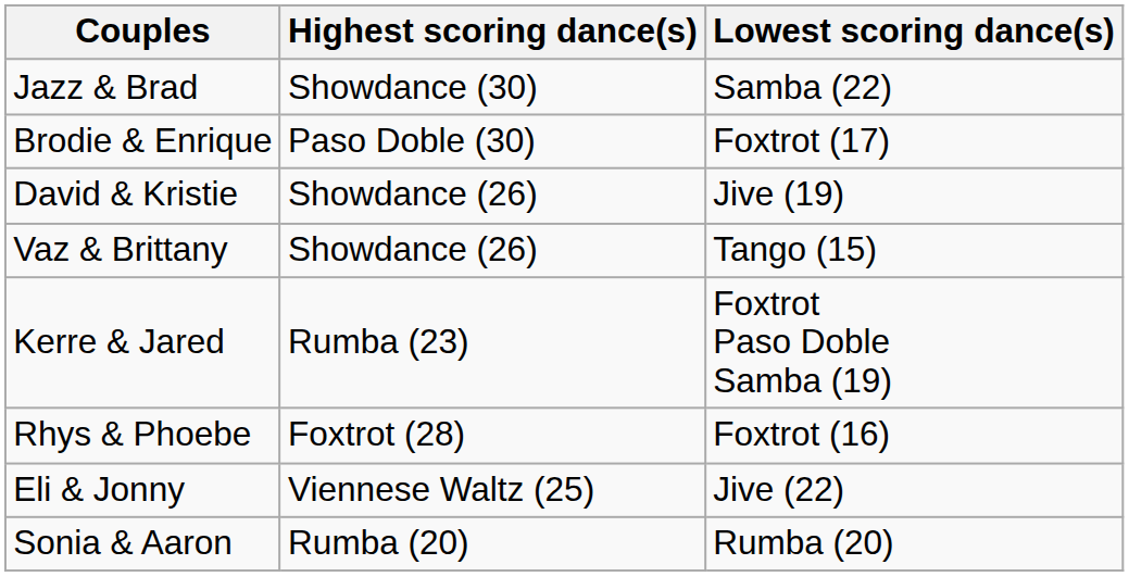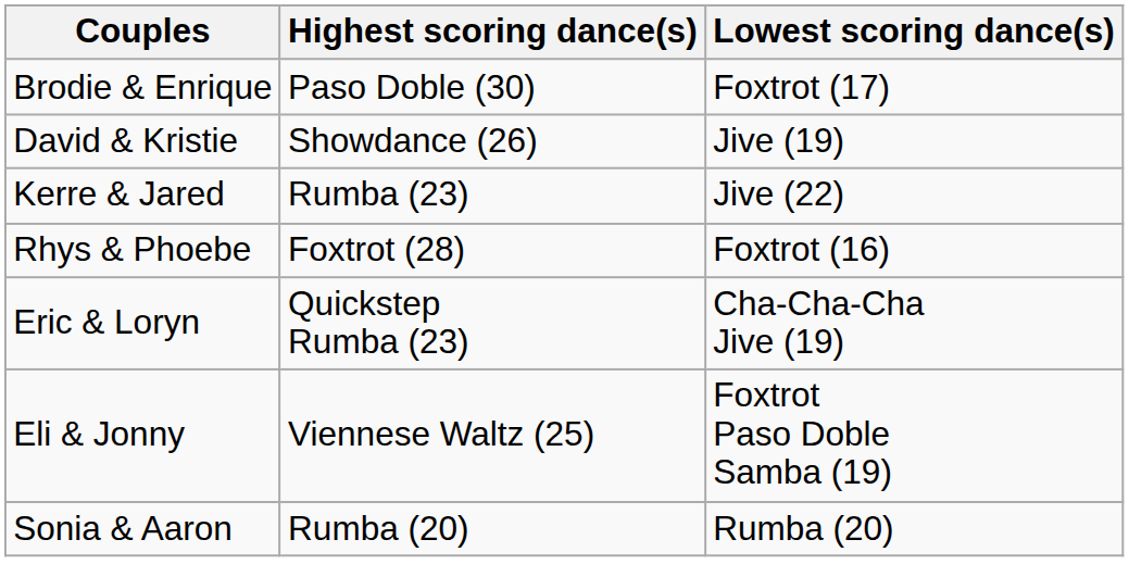- row: Jazz & Brad | Showdance (30) | Samba (22)
- row: Vaz & Brittany | Showdance (26) | Tango (15)
Kerre & Jared | Lowest scoring dance(s): Foxtrot Paso Doble Samba (19) -> Jive (22)
+ row: Eric & Loryn | Quickstep Rumba (23) | Cha-Cha-Cha Jive (19)
Eli & Jonny | Lowest scoring dance(s): Jive (22) -> Foxtrot Paso Doble Samba (19)
